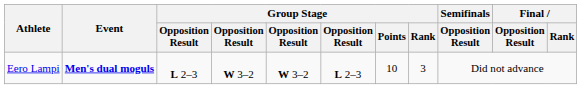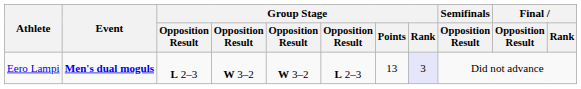Eero Lampi | Group Stage / Points: 10 -> 13
Eero Lampi | Group Stage / Rank: no background -> lavender background
